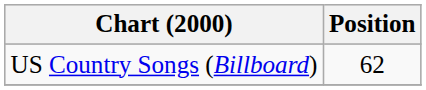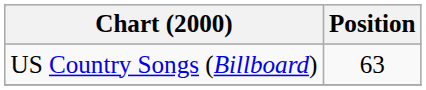US Country Songs (Billboard) | Position: 62 -> 63
